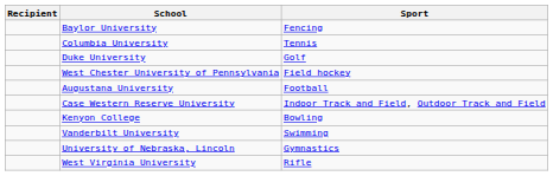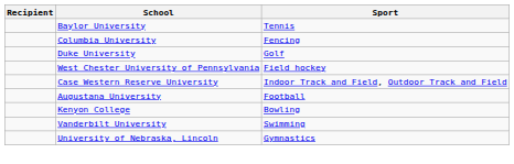Baylor University | Sport: Fencing -> Tennis
Columbia University | Sport: Tennis -> Fencing
rows swapped: Augustana University <-> Case Western Reserve University
- row: West Virginia University | Rifle
